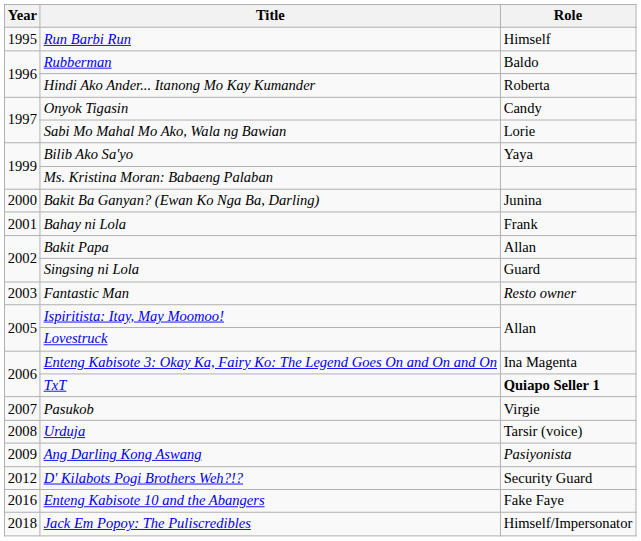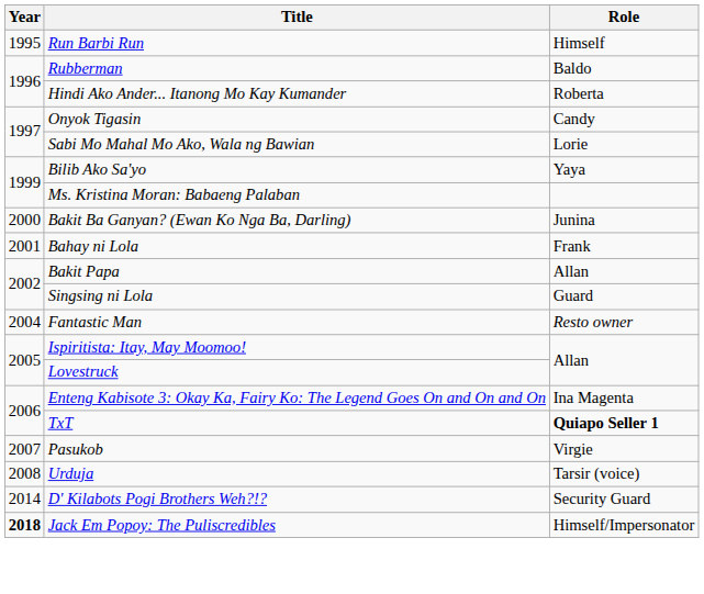Fantastic Man | Year: 2003 -> 2004
- row: 2009 | Ang Darling Kong Aswang | Pasiyonista
D' Kilabots Pogi Brothers Weh?!? | Year: 2012 -> 2014
- row: 2016 | Enteng Kabisote 10 and the Abangers | Fake Faye
Jack Em Popoy: The Puliscredibles | Year: normal -> bold
